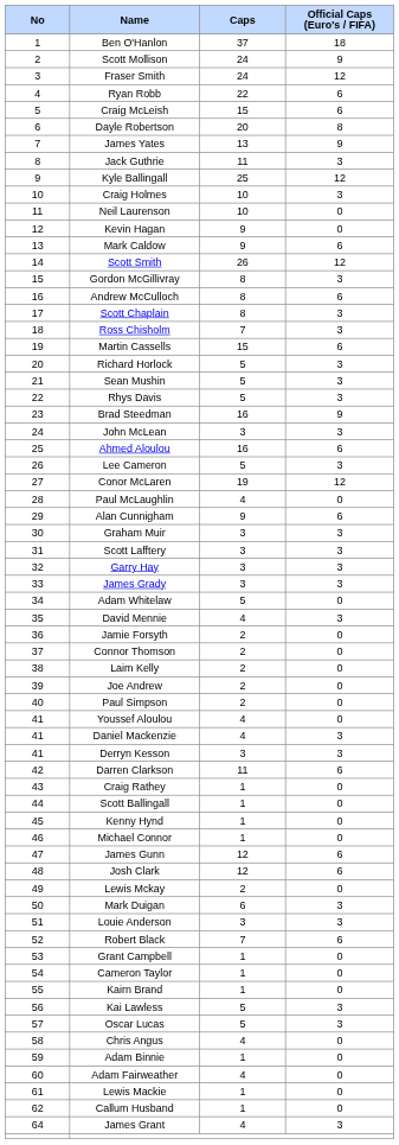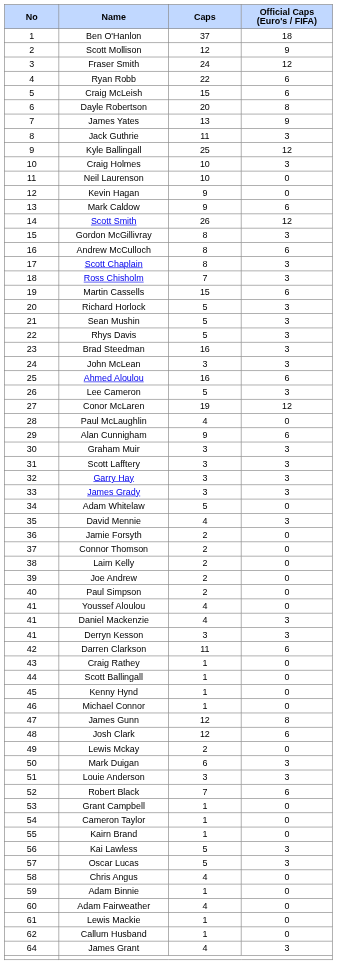Scott Mollison | Caps: 24 -> 12
Brad Steedman | Official Caps (Euro's / FIFA): 9 -> 3
James Gunn | Official Caps (Euro's / FIFA): 6 -> 8
